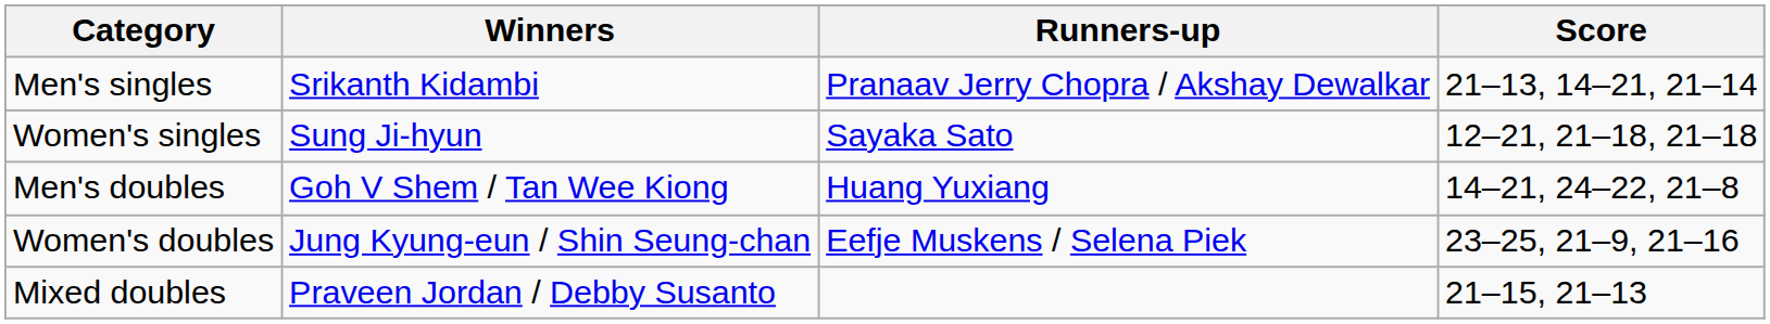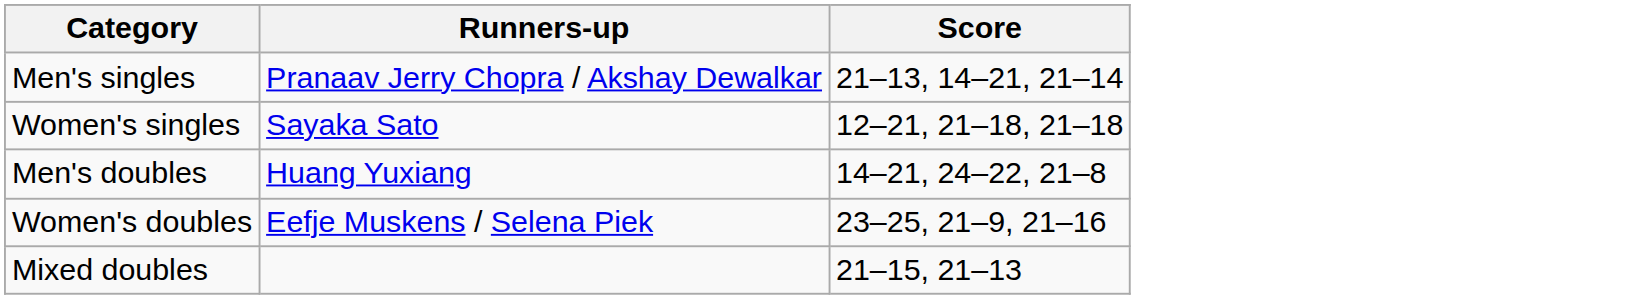- column: Winners | Srikanth Kidambi | Sung Ji-hyun | Goh V Shem / Tan Wee Kiong | Jung Kyung-eun / Shin Seung-chan | Praveen Jordan / Debby Susanto
